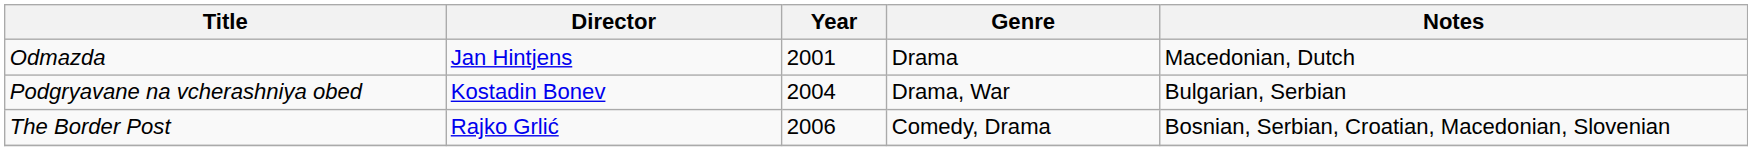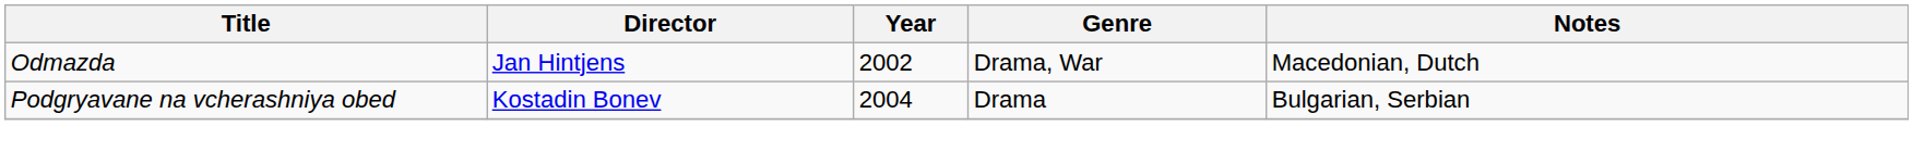Odmazda | Year: 2001 -> 2002
Odmazda | Genre: Drama -> Drama, War
Podgryavane na vcherashniya obed | Genre: Drama, War -> Drama
- row: The Border Post | Rajko Grlić | 2006 | Comedy, Drama | Bosnian, Serbian, Croatian, Macedonian, Slovenian
